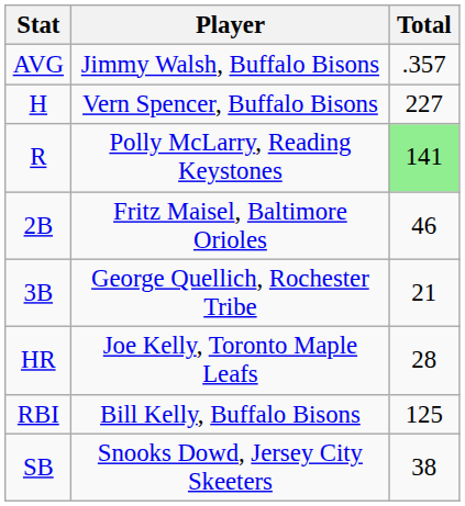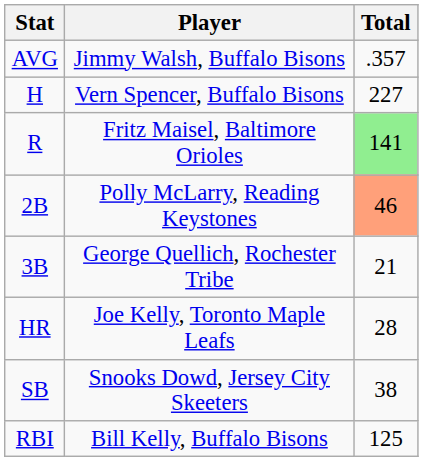R | Player: Polly McLarry, Reading Keystones -> Fritz Maisel, Baltimore Orioles
2B | Player: Fritz Maisel, Baltimore Orioles -> Polly McLarry, Reading Keystones
2B | Total: no background -> lightsalmon background
rows swapped: RBI <-> SB
